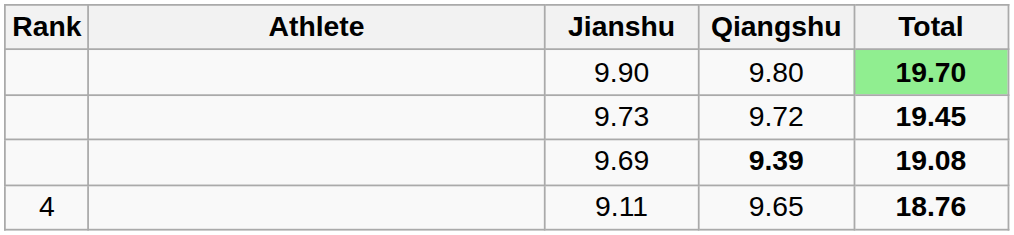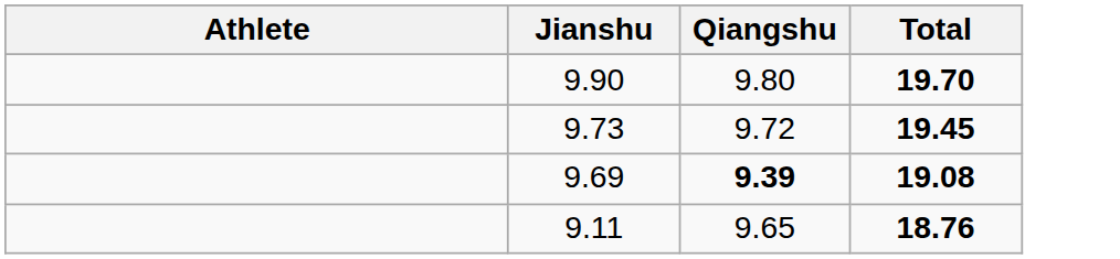- column: Rank | 4
9.90 | Total: lightgreen background -> no background
